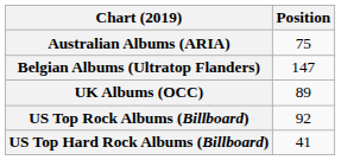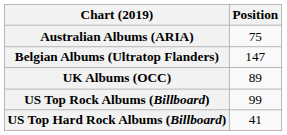US Top Rock Albums (Billboard) | Position: 92 -> 99
